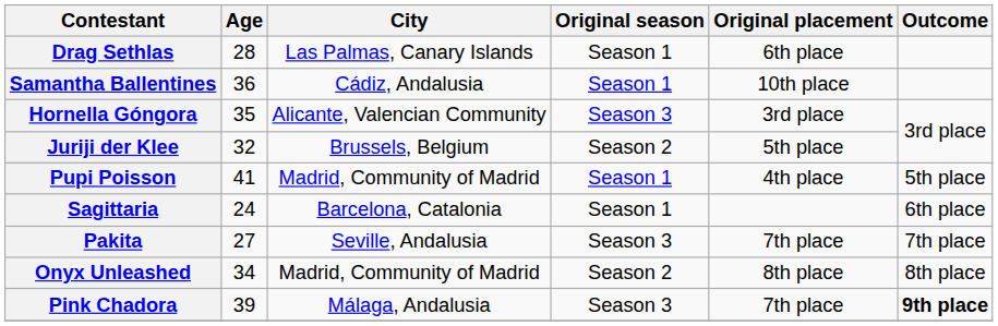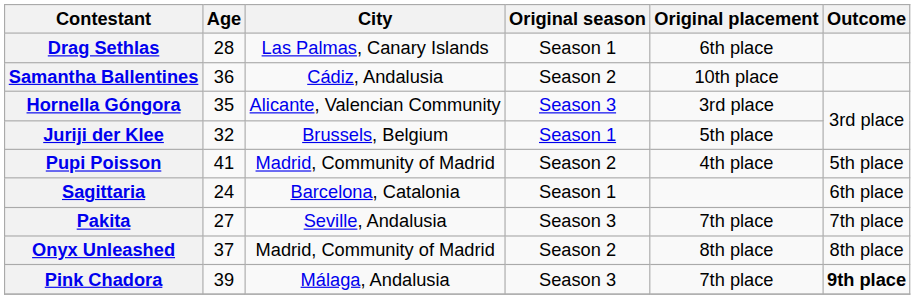Samantha Ballentines | Original season: Season 1 -> Season 2
Juriji der Klee | Original season: Season 2 -> Season 1
Pupi Poisson | Original season: Season 1 -> Season 2
Onyx Unleashed | Age: 34 -> 37
